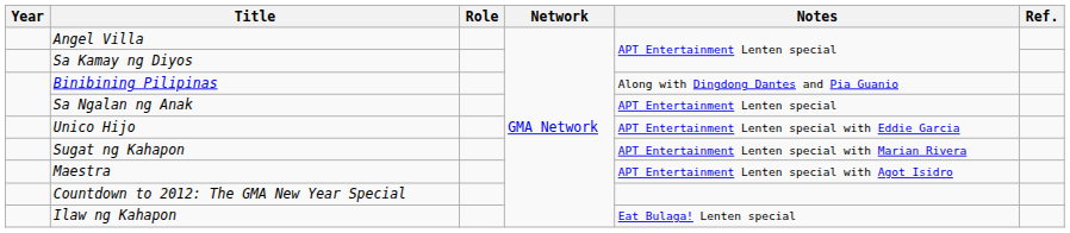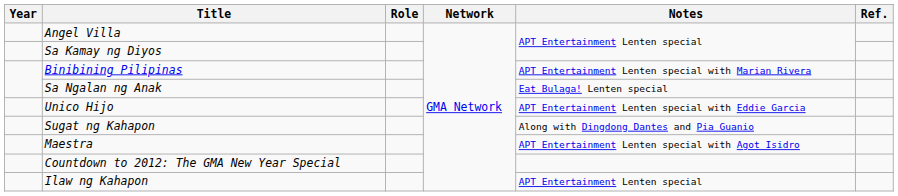Binibining Pilipinas | Notes: Along with Dingdong Dantes and Pia Guanio -> APT Entertainment Lenten special with Marian Rivera
Sa Ngalan ng Anak | Notes: APT Entertainment Lenten special -> Eat Bulaga! Lenten special
Sugat ng Kahapon | Notes: APT Entertainment Lenten special with Marian Rivera -> Along with Dingdong Dantes and Pia Guanio
Ilaw ng Kahapon | Notes: Eat Bulaga! Lenten special -> APT Entertainment Lenten special
